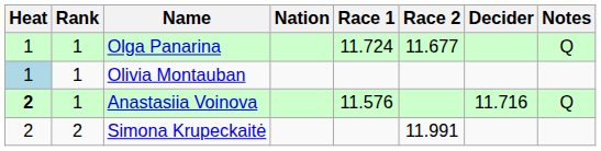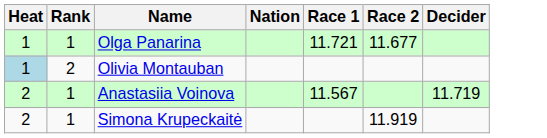- column: Notes | Q | Q
Olga Panarina | Race 1: 11.724 -> 11.721
Olivia Montauban | Rank: 1 -> 2
Anastasiia Voinova | Heat: bold -> normal
Anastasiia Voinova | Race 1: 11.576 -> 11.567
Anastasiia Voinova | Decider: 11.716 -> 11.719
Simona Krupeckaitė | Rank: 2 -> 1
Simona Krupeckaitė | Race 2: 11.991 -> 11.919
